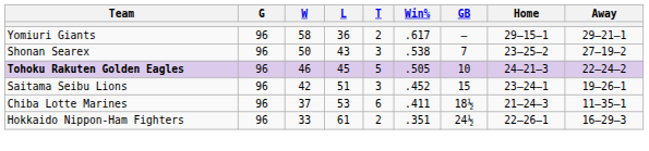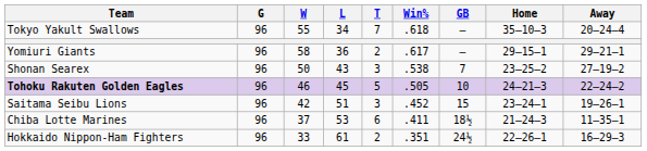+ row: Tokyo Yakult Swallows | 96 | 55 | 34 | 7 | .618 | — | 35–10–3 | 20–24–4
